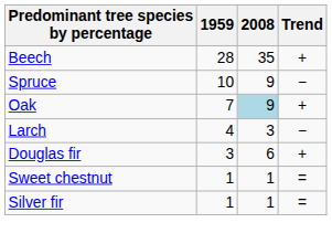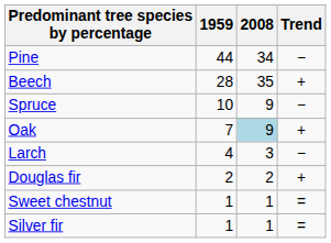+ row: Pine | 44 | 34 | −
Douglas fir | 1959: 3 -> 2
Douglas fir | 2008: 6 -> 2
